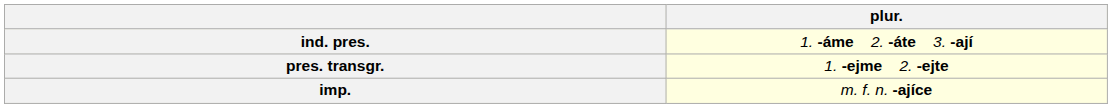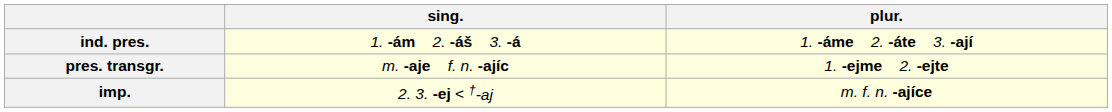+ column: sing. | 1. -ám 2. -áš 3. -á | m. -aje f. n. -ajíc | 2. 3. -ej < †-aj
